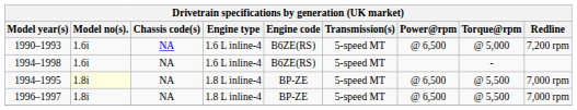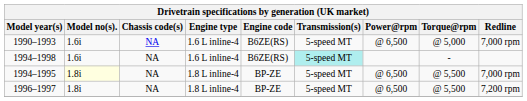1990–1993 | Redline: 7,200 rpm -> 7,000 rpm
1994–1998 | Transmission(s): no background -> paleturquoise background
1996–1997 | Redline: 7,000 rpm -> 7,200 rpm
